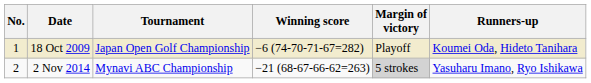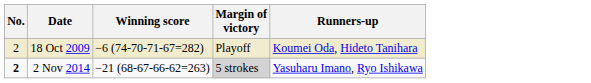- column: Tournament | Japan Open Golf Championship | Mynavi ABC Championship
18 Oct 2009 | No.: 1 -> 2
2 Nov 2014 | No.: normal -> bold
